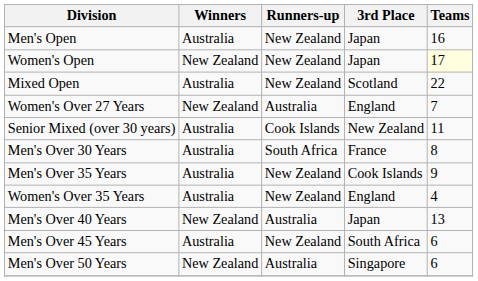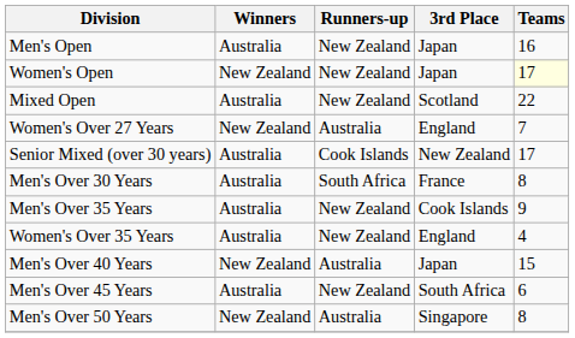Senior Mixed (over 30 years) | Teams: 11 -> 17
Men's Over 40 Years | Teams: 13 -> 15
Men's Over 50 Years | Teams: 6 -> 8
